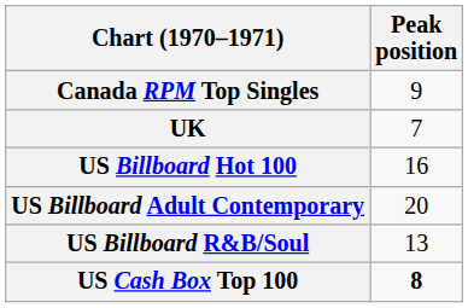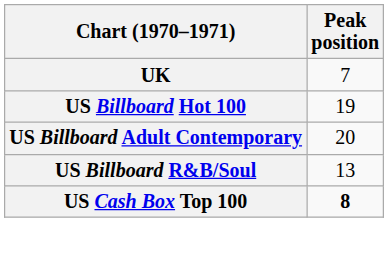- row: Canada RPM Top Singles | 9
US Billboard Hot 100 | Peak position: 16 -> 19
